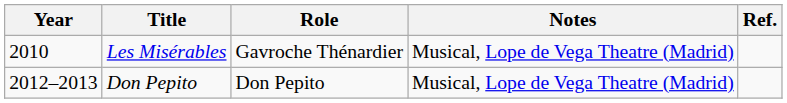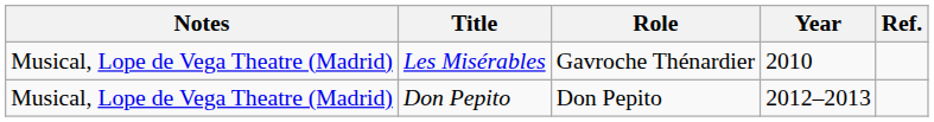columns swapped: Year <-> Notes
